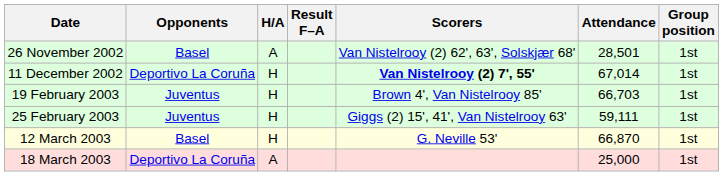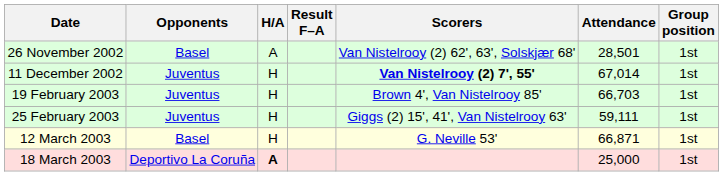11 December 2002 | Opponents: Deportivo La Coruña -> Juventus
12 March 2003 | Attendance: 66,870 -> 66,871
18 March 2003 | H/A: normal -> bold
